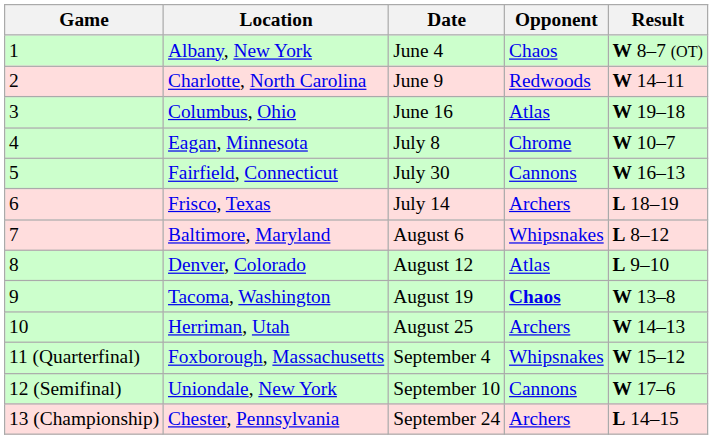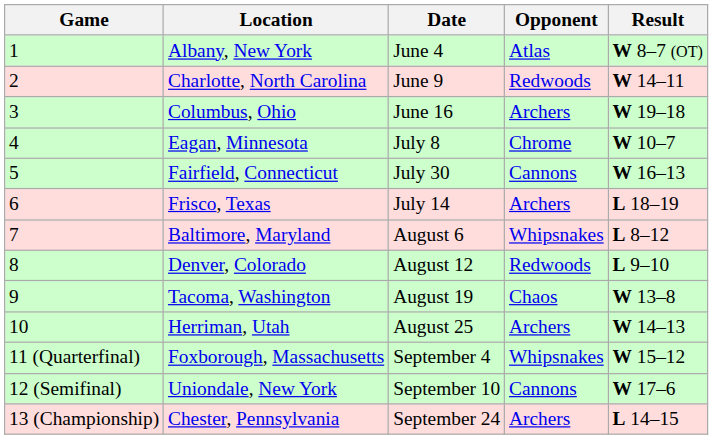Albany, New York | Opponent: Chaos -> Atlas
Columbus, Ohio | Opponent: Atlas -> Archers
Denver, Colorado | Opponent: Atlas -> Redwoods
Tacoma, Washington | Opponent: bold -> normal
